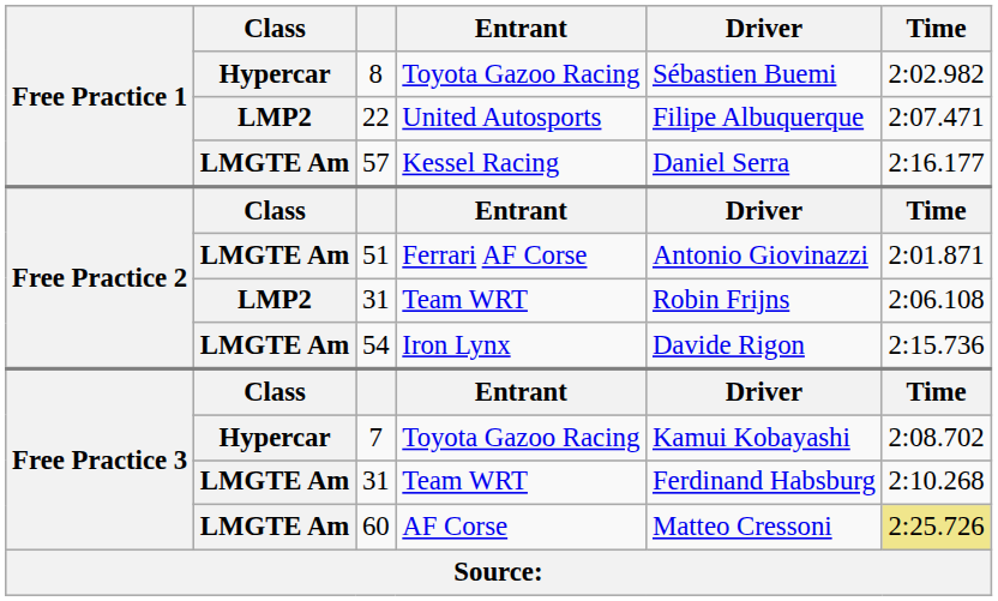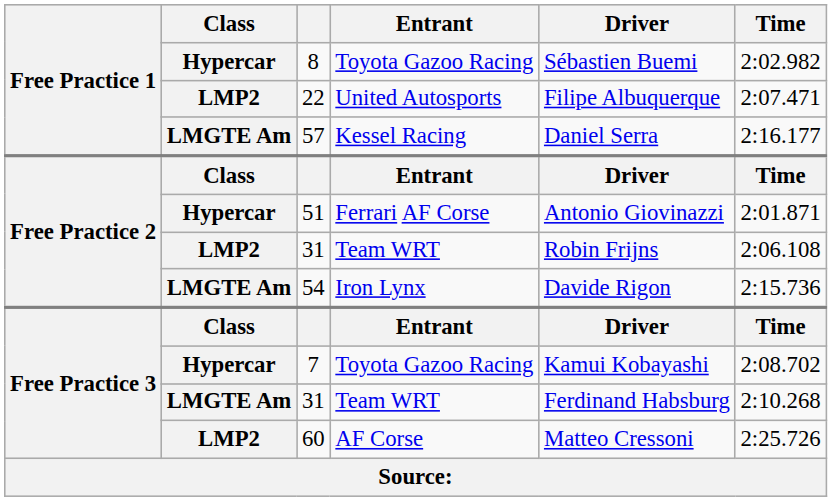51 | Class: LMGTE Am -> Hypercar
60 | Class: LMGTE Am -> LMP2
60 | Time: khaki background -> no background
